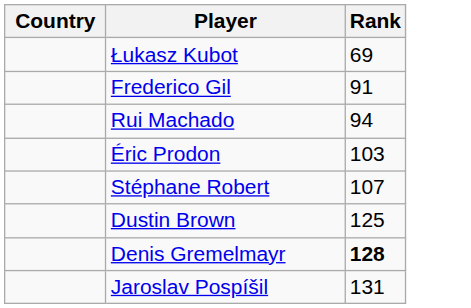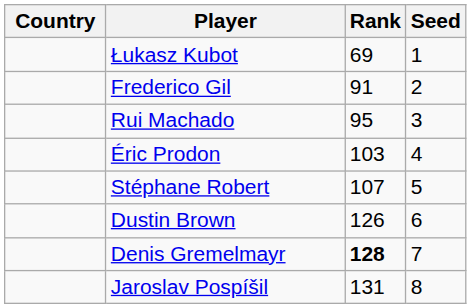+ column: Seed | 1 | 2 | 3 | 4 | 5 | 6 | 7 | 8
Rui Machado | Rank: 94 -> 95
Dustin Brown | Rank: 125 -> 126
